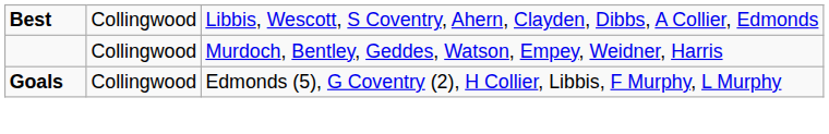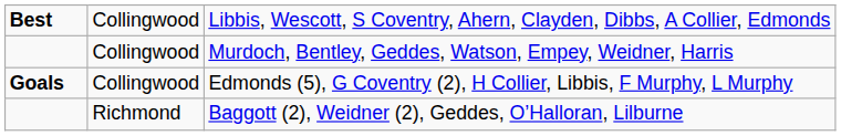+ row: Richmond | Baggott (2), Weidner (2), Geddes, O’Halloran, Lilburne
